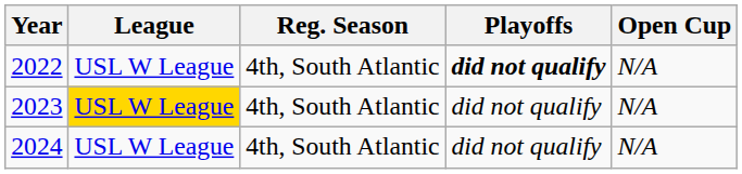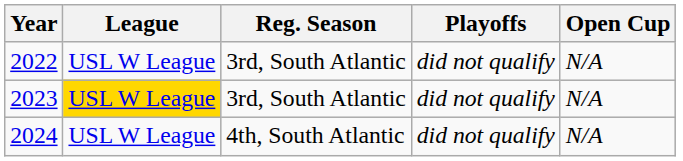2022 | Reg. Season: 4th, South Atlantic -> 3rd, South Atlantic
2022 | Playoffs: bold -> normal
2023 | Reg. Season: 4th, South Atlantic -> 3rd, South Atlantic
